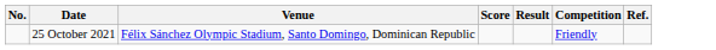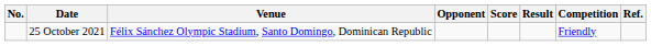+ column: Opponent
